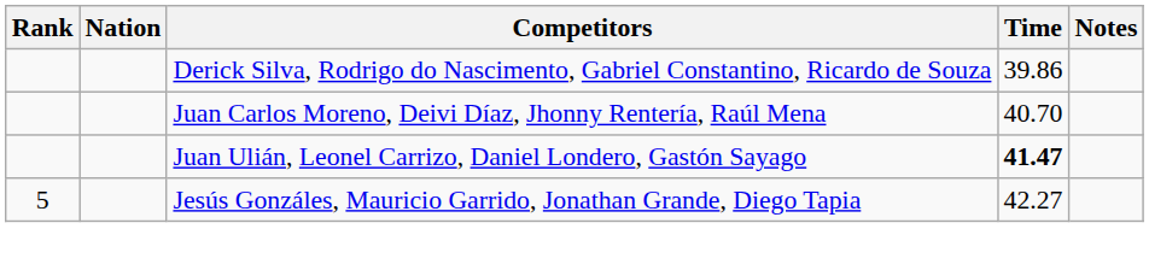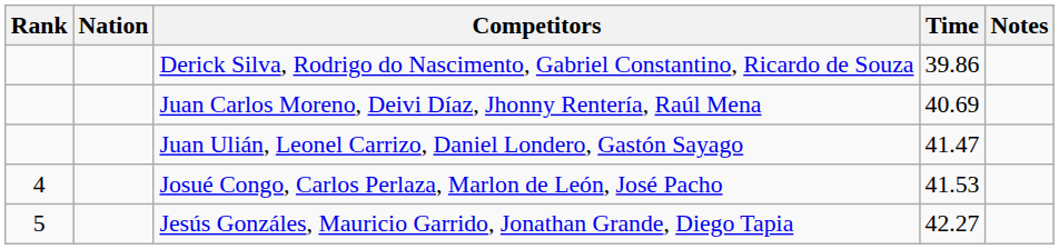Juan Carlos Moreno, Deivi Díaz, Jhonny Rentería, Raúl Mena | Time: 40.70 -> 40.69
Juan Ulián, Leonel Carrizo, Daniel Londero, Gastón Sayago | Time: bold -> normal
+ row: 4 | Josué Congo, Carlos Perlaza, Marlon de León, José Pacho | 41.53
